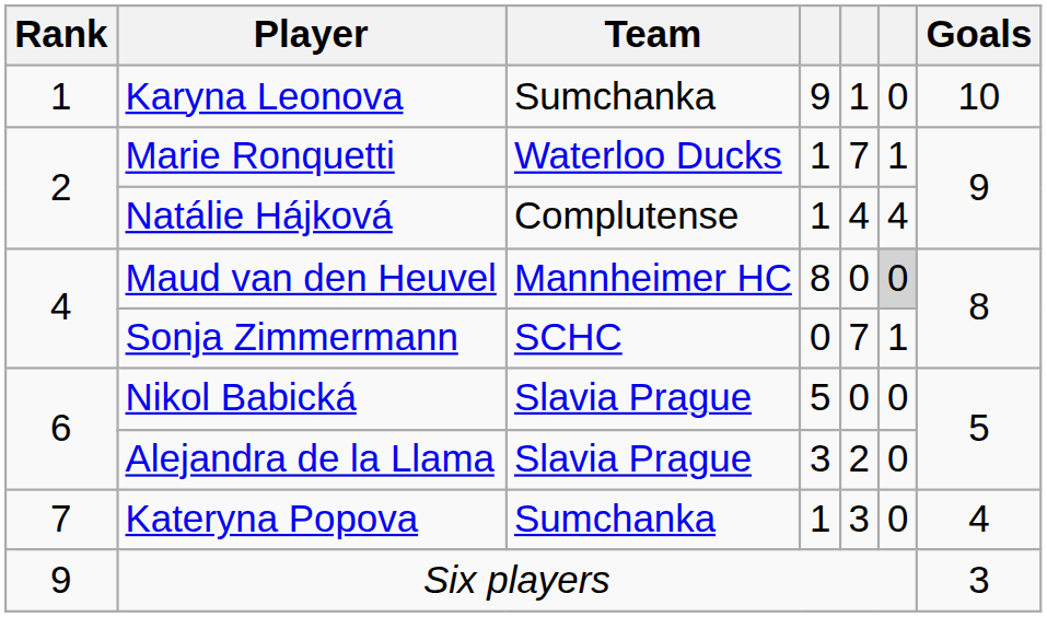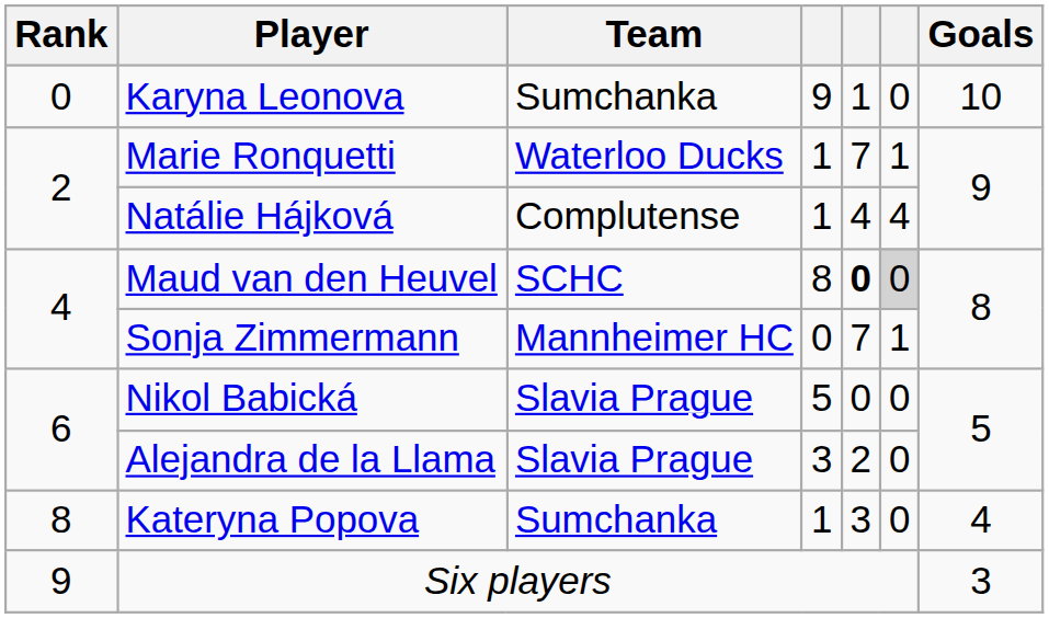Karyna Leonova | Rank: 1 -> 0
Maud van den Heuvel | Team: Mannheimer HC -> SCHC
Maud van den Heuvel | column 5: normal -> bold
Sonja Zimmermann | Team: SCHC -> Mannheimer HC
Kateryna Popova | Rank: 7 -> 8
